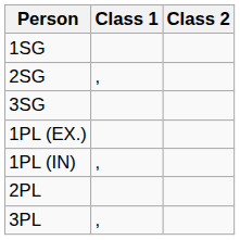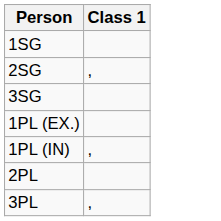- column: Class 2
